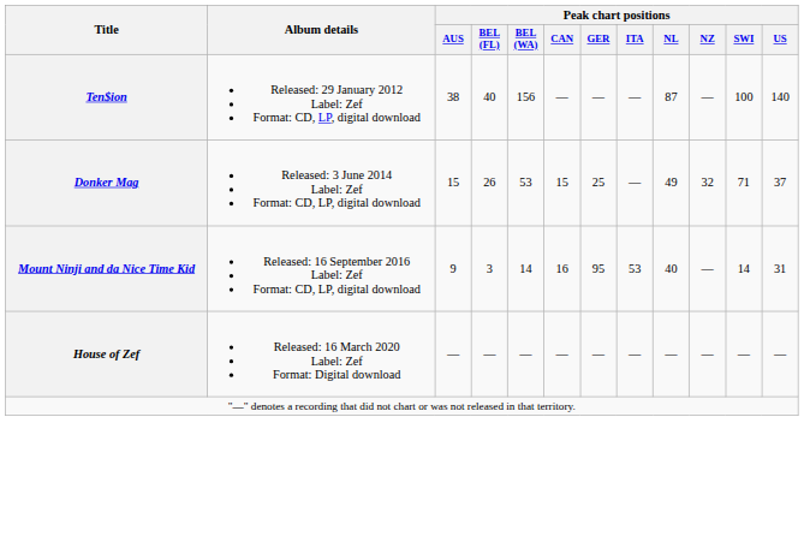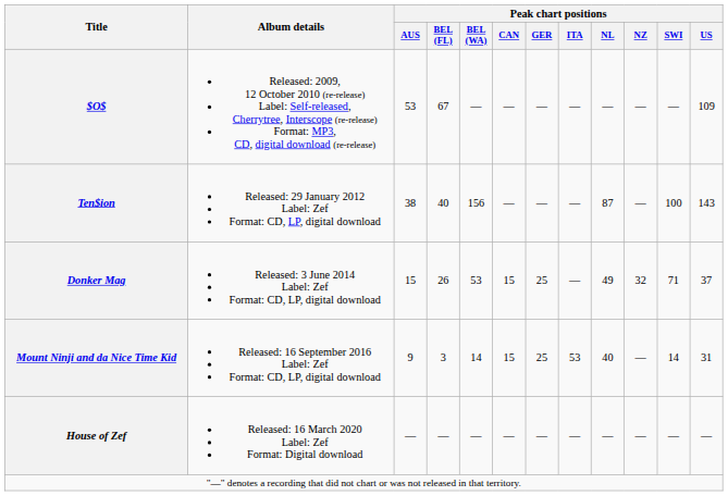+ row: $O$ | Released: 2009, 12 October 2010 (re-release) Label: Self-released, Cherrytree, Interscope (re-release) Format: MP3, CD, digital download (re-release) | 53 | 67 | — | — | — | — | — | — | — | 109
Ten$ion | Peak chart positions / US: 140 -> 143
Mount Ninji and da Nice Time Kid | Peak chart positions / CAN: 16 -> 15
Mount Ninji and da Nice Time Kid | Peak chart positions / GER: 95 -> 25
